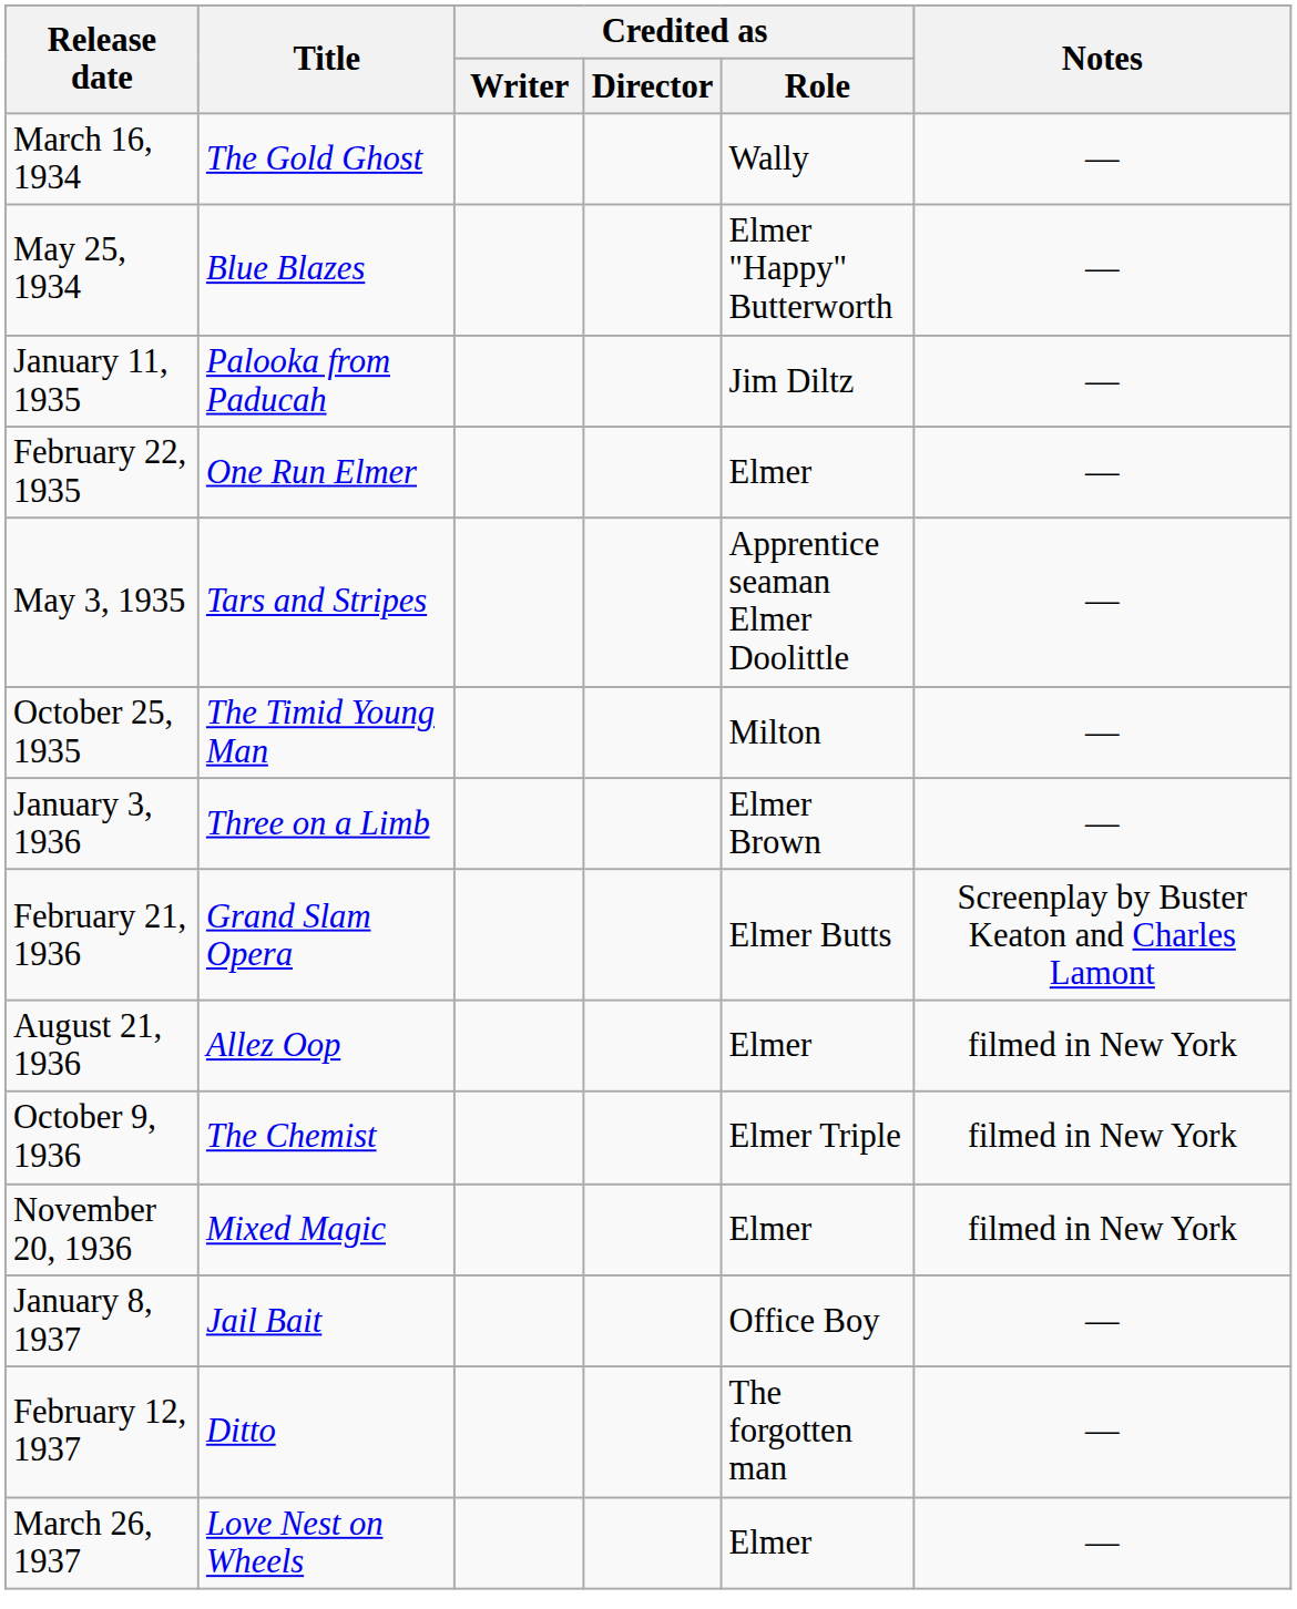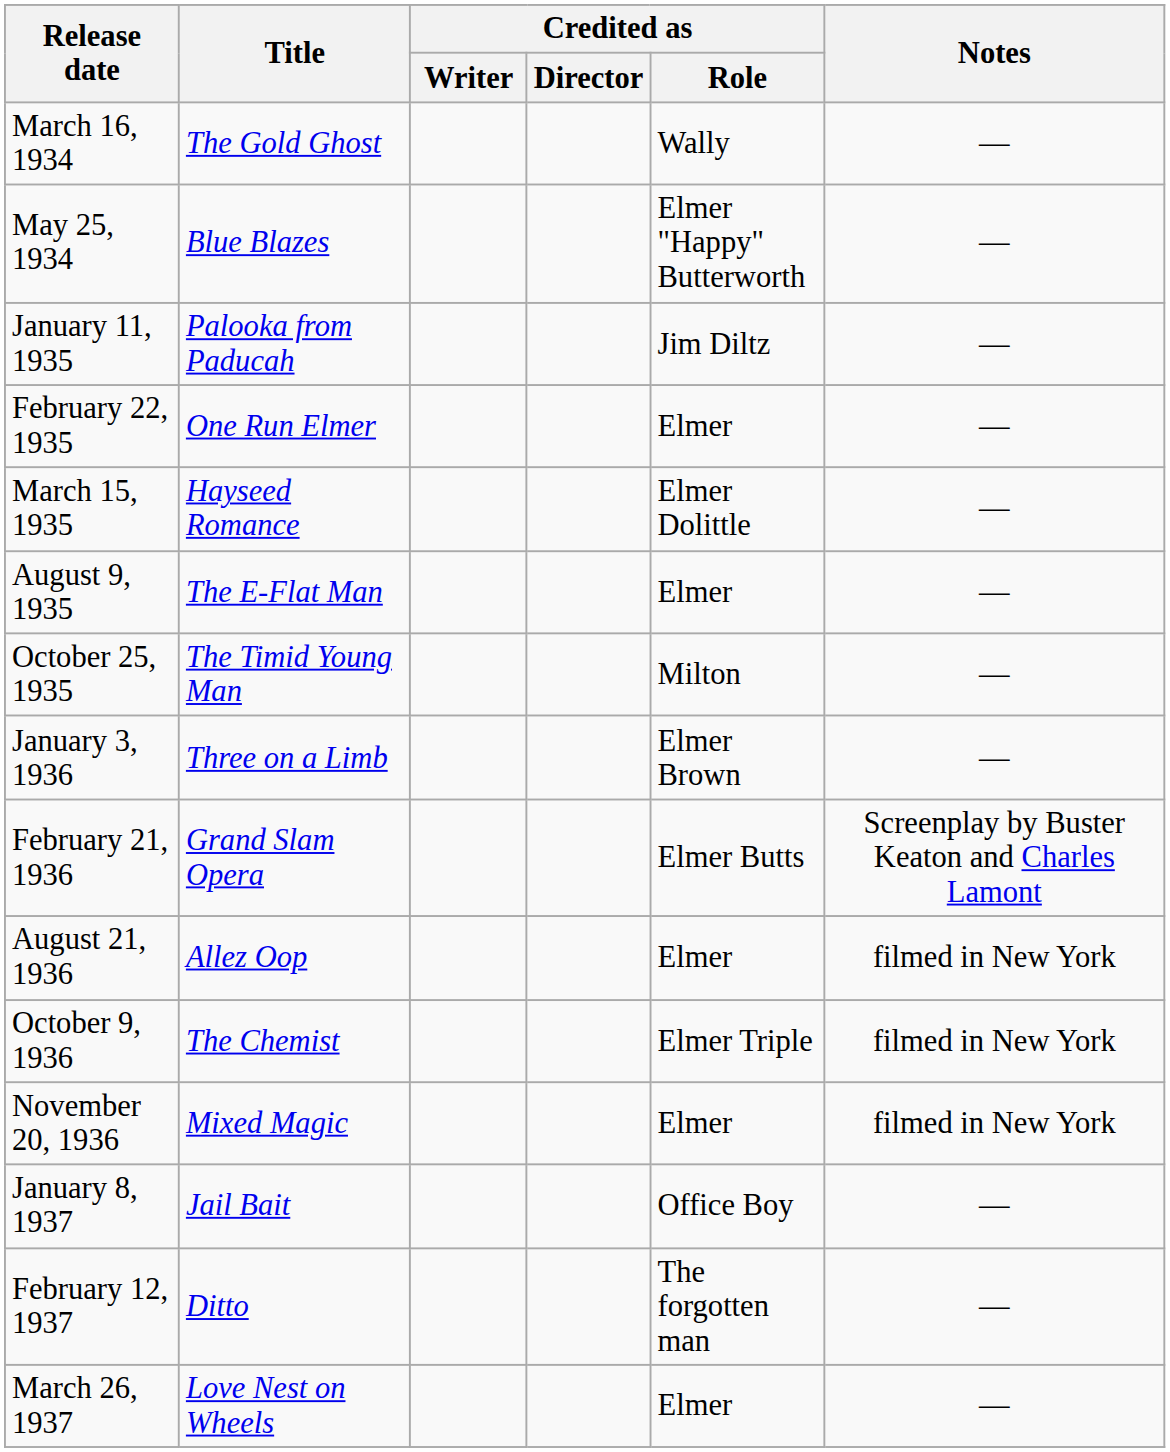+ row: March 15, 1935 | Hayseed Romance | Elmer Dolittle | —
- row: May 3, 1935 | Tars and Stripes | Apprentice seaman Elmer Doolittle | —
+ row: August 9, 1935 | The E-Flat Man | Elmer | —
